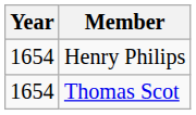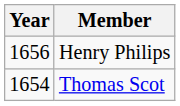Henry Philips | Year: 1654 -> 1656
